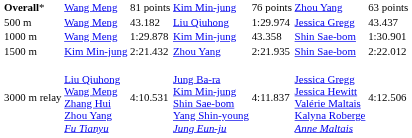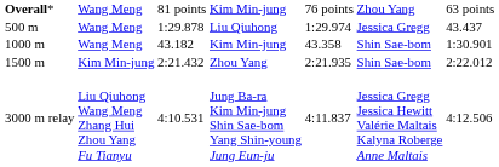Liu Qiuhong | column 3: 43.182 -> 1:29.878
1000 m / Kim Min-jung | column 3: 1:29.878 -> 43.182
